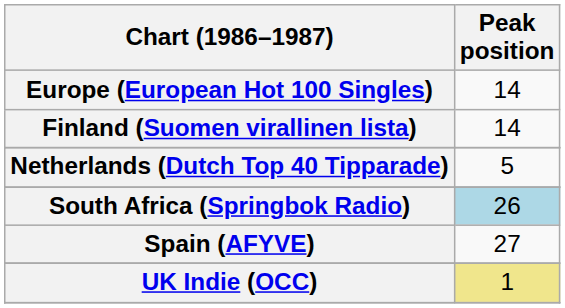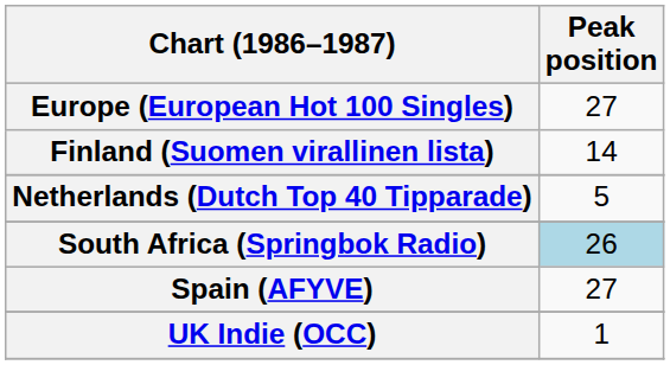Europe (European Hot 100 Singles) | Peak position: 14 -> 27
UK Indie (OCC) | Peak position: khaki background -> no background
